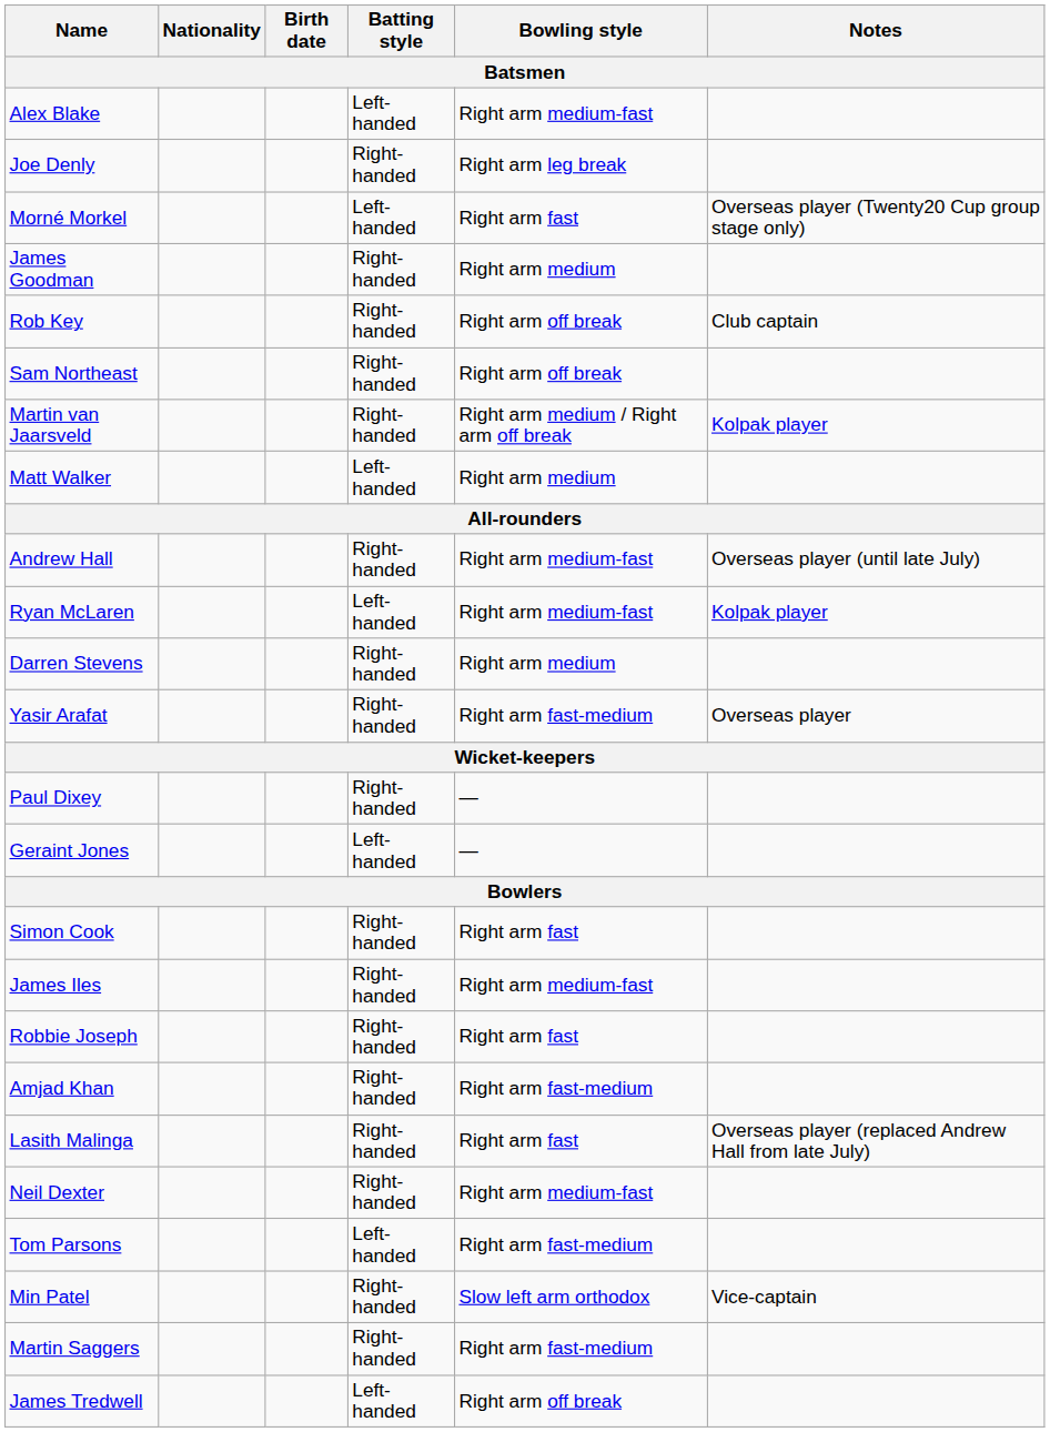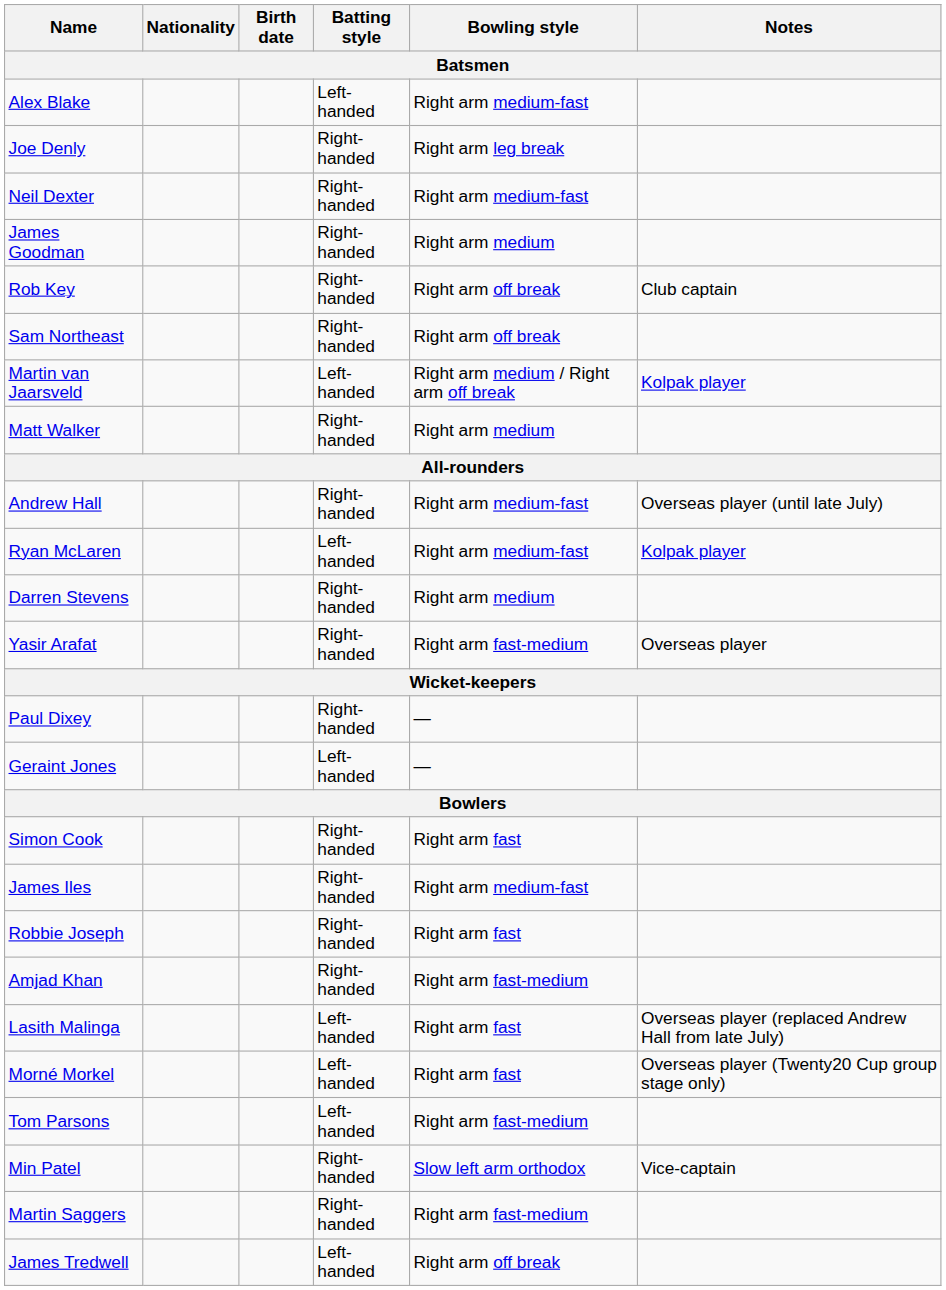rows swapped: Neil Dexter <-> Morné Morkel
Martin van Jaarsveld | Batting style: Right-handed -> Left-handed
Matt Walker | Batting style: Left-handed -> Right-handed
Lasith Malinga | Batting style: Right-handed -> Left-handed
